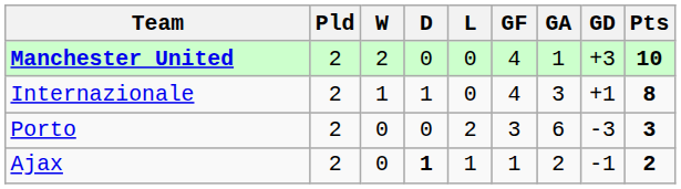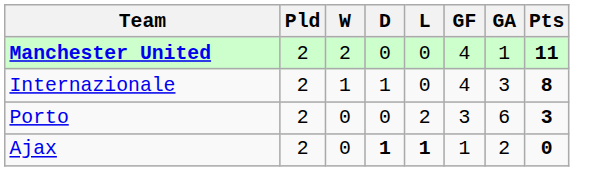- column: GD | +3 | +1 | -3 | -1
Manchester United | Pts: 10 -> 11
Ajax | L: normal -> bold
Ajax | Pts: 2 -> 0
